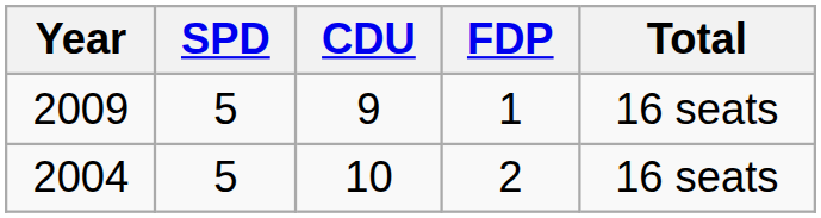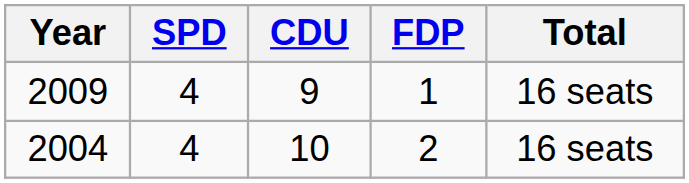2009 | SPD: 5 -> 4
2004 | SPD: 5 -> 4
